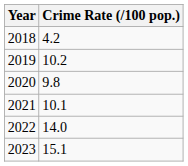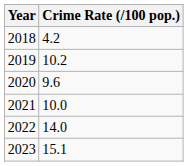2020 | Crime Rate (/100 pop.): 9.8 -> 9.6
2021 | Crime Rate (/100 pop.): 10.1 -> 10.0
